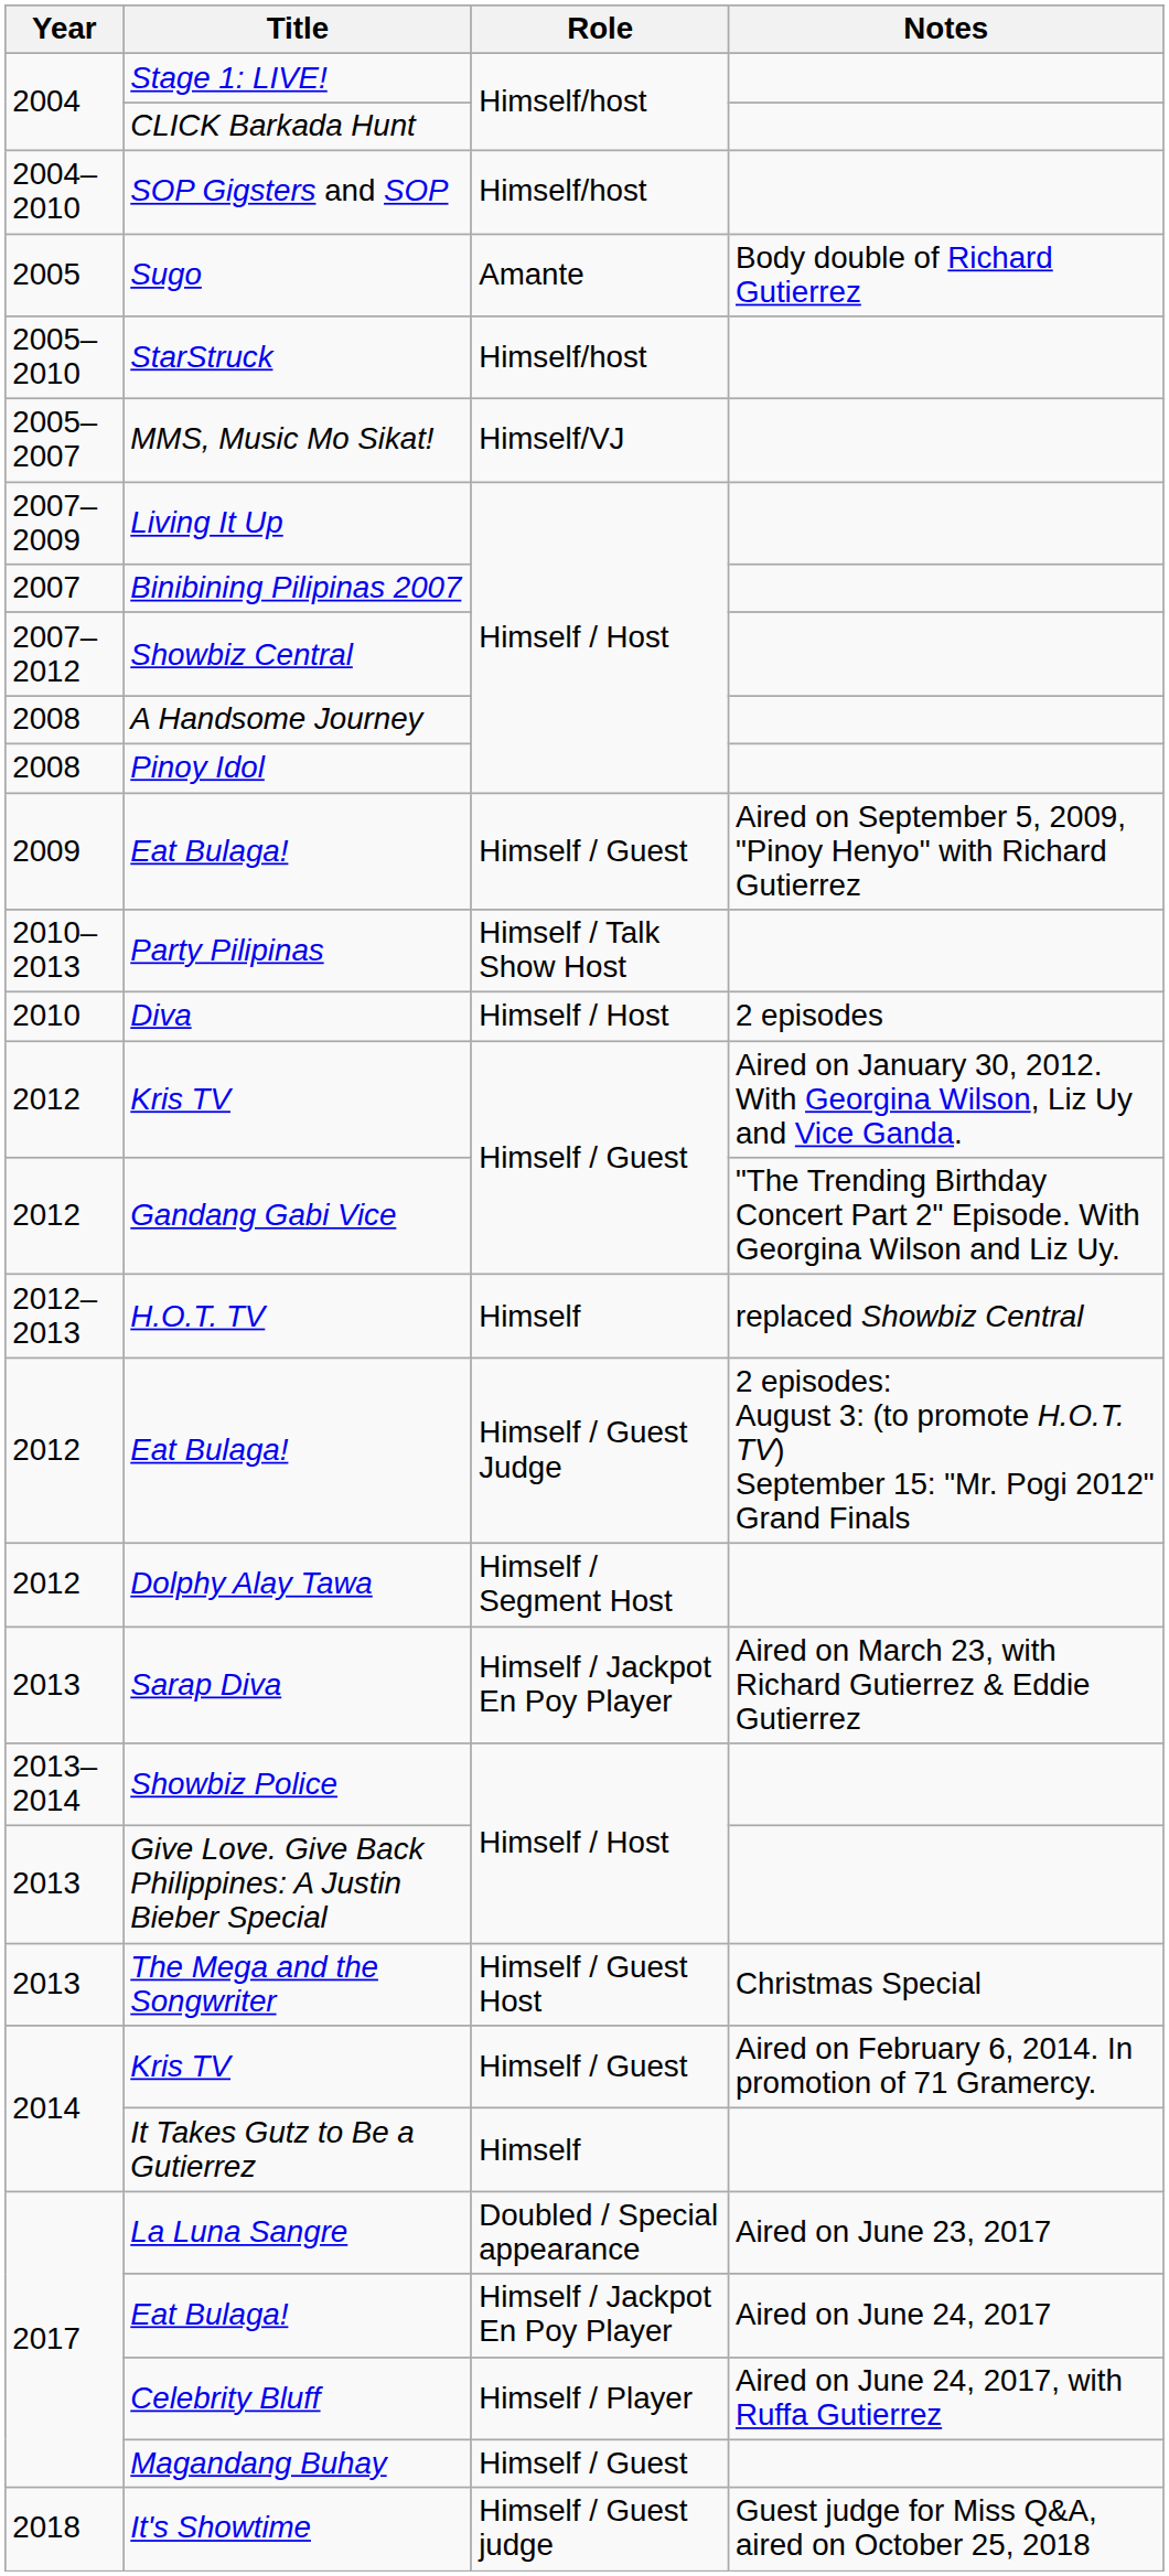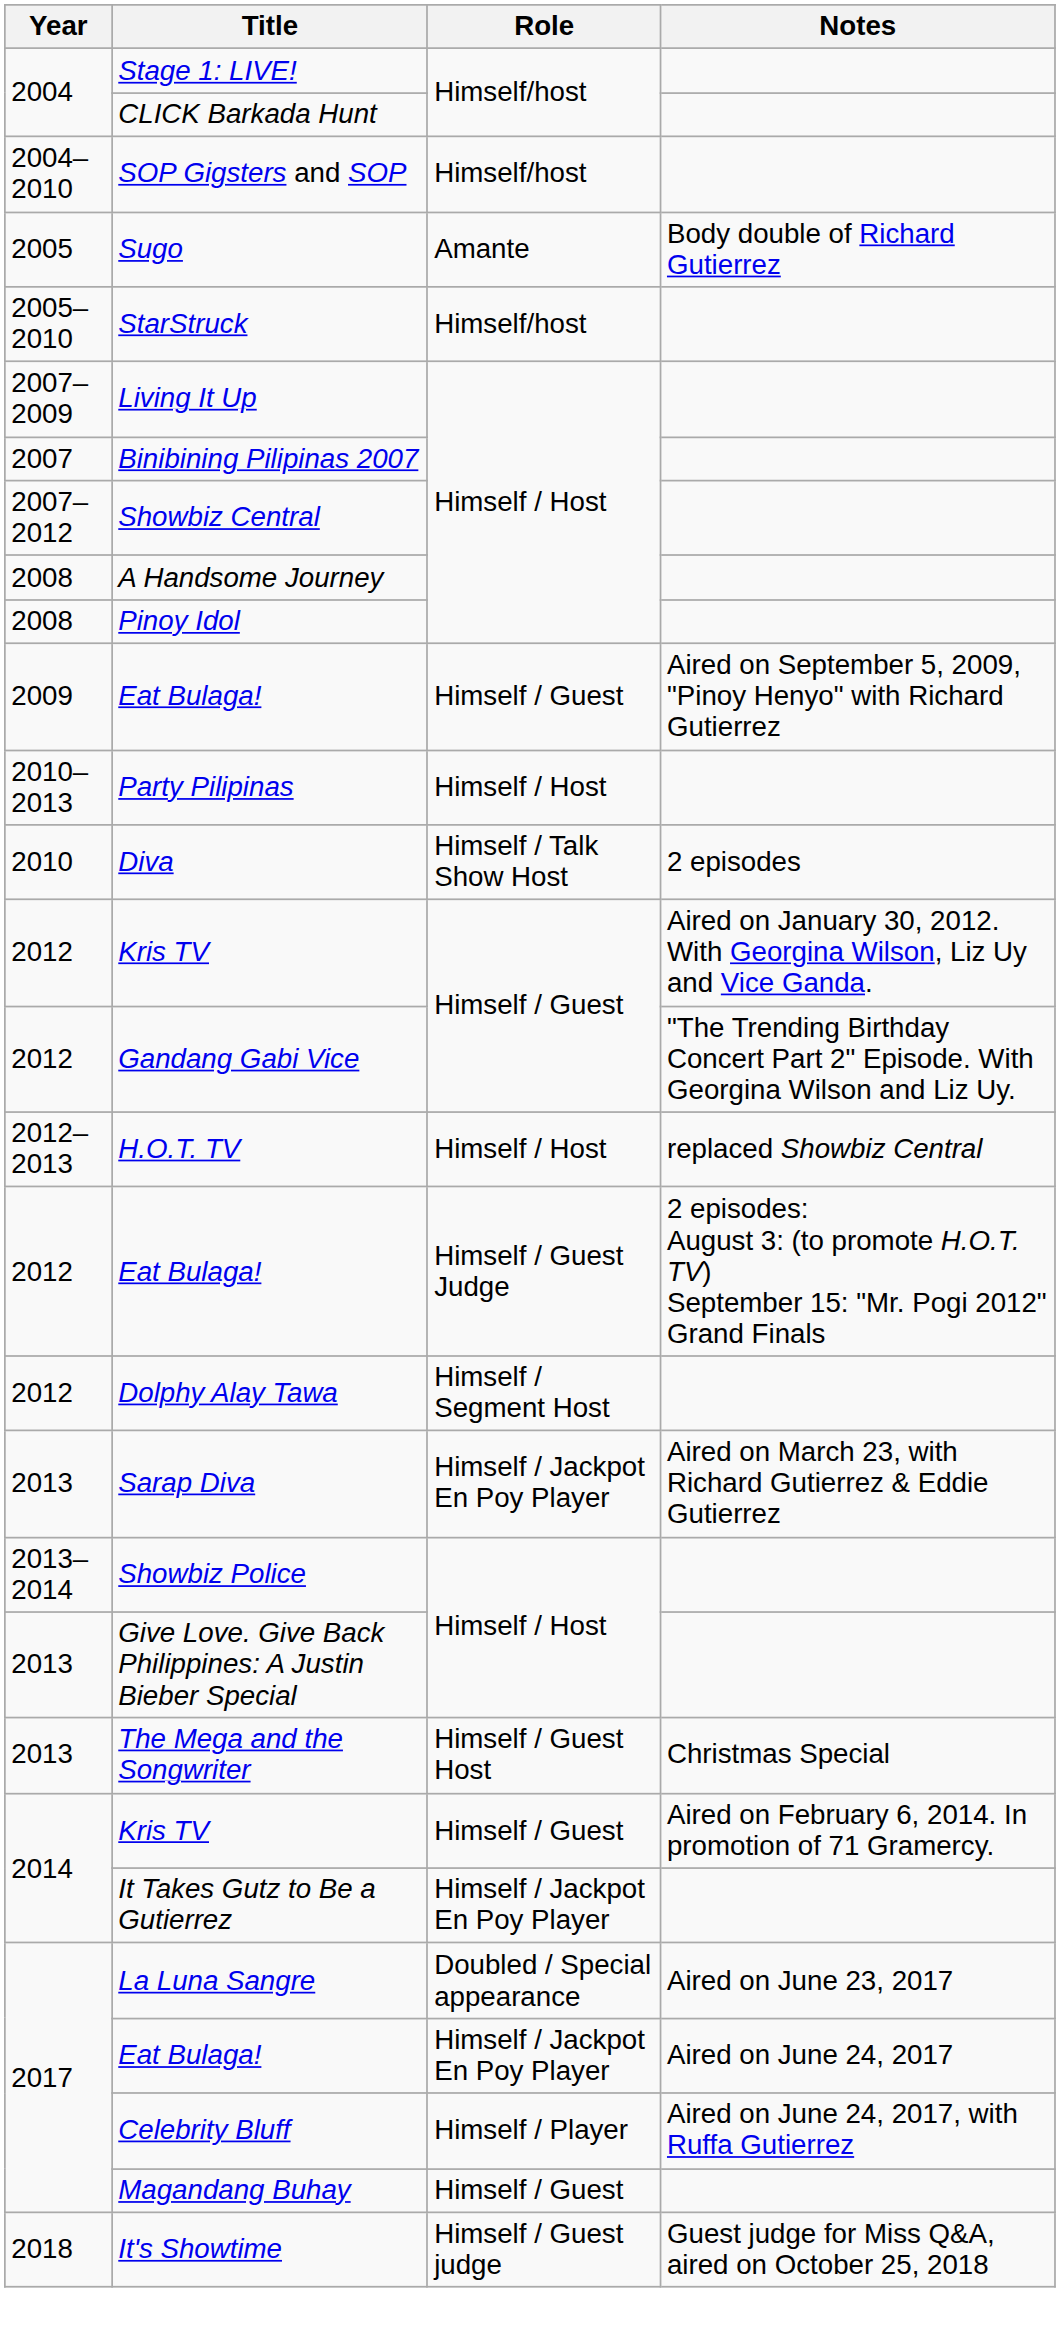- row: 2005–2007 | MMS, Music Mo Sikat! | Himself/VJ
Party Pilipinas | Role: Himself / Talk Show Host -> Himself / Host
Diva | Role: Himself / Host -> Himself / Talk Show Host
H.O.T. TV | Role: Himself -> Himself / Host
It Takes Gutz to Be a Gutierrez | Role: Himself -> Himself / Jackpot En Poy Player
